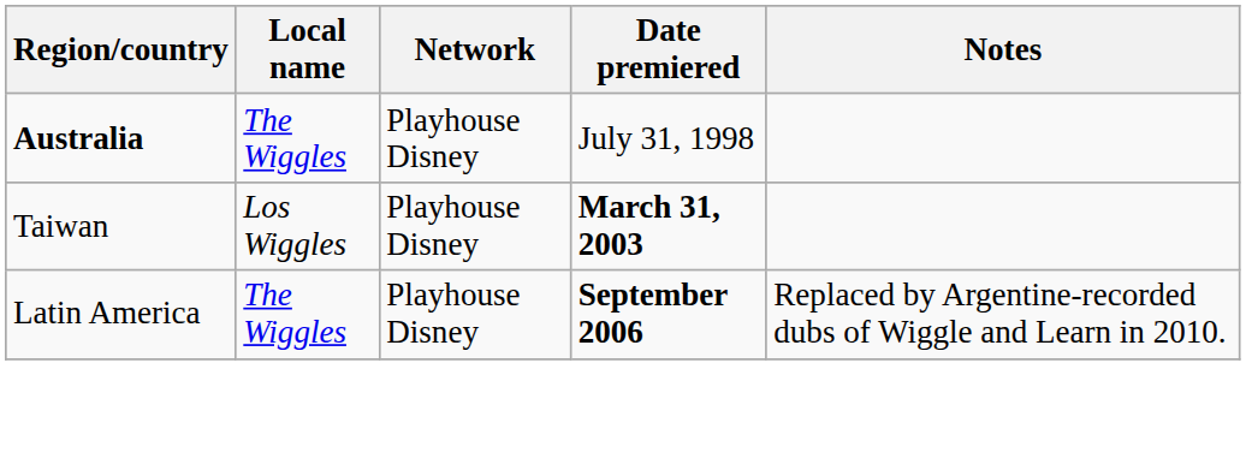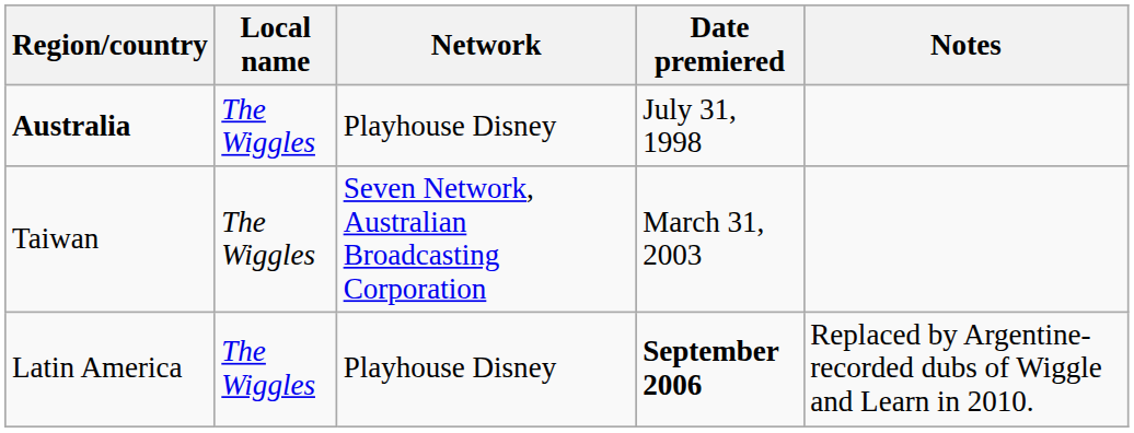Taiwan | Local name: Los Wiggles -> The Wiggles
Taiwan | Network: Playhouse Disney -> Seven Network, Australian Broadcasting Corporation
Taiwan | Date premiered: bold -> normal
